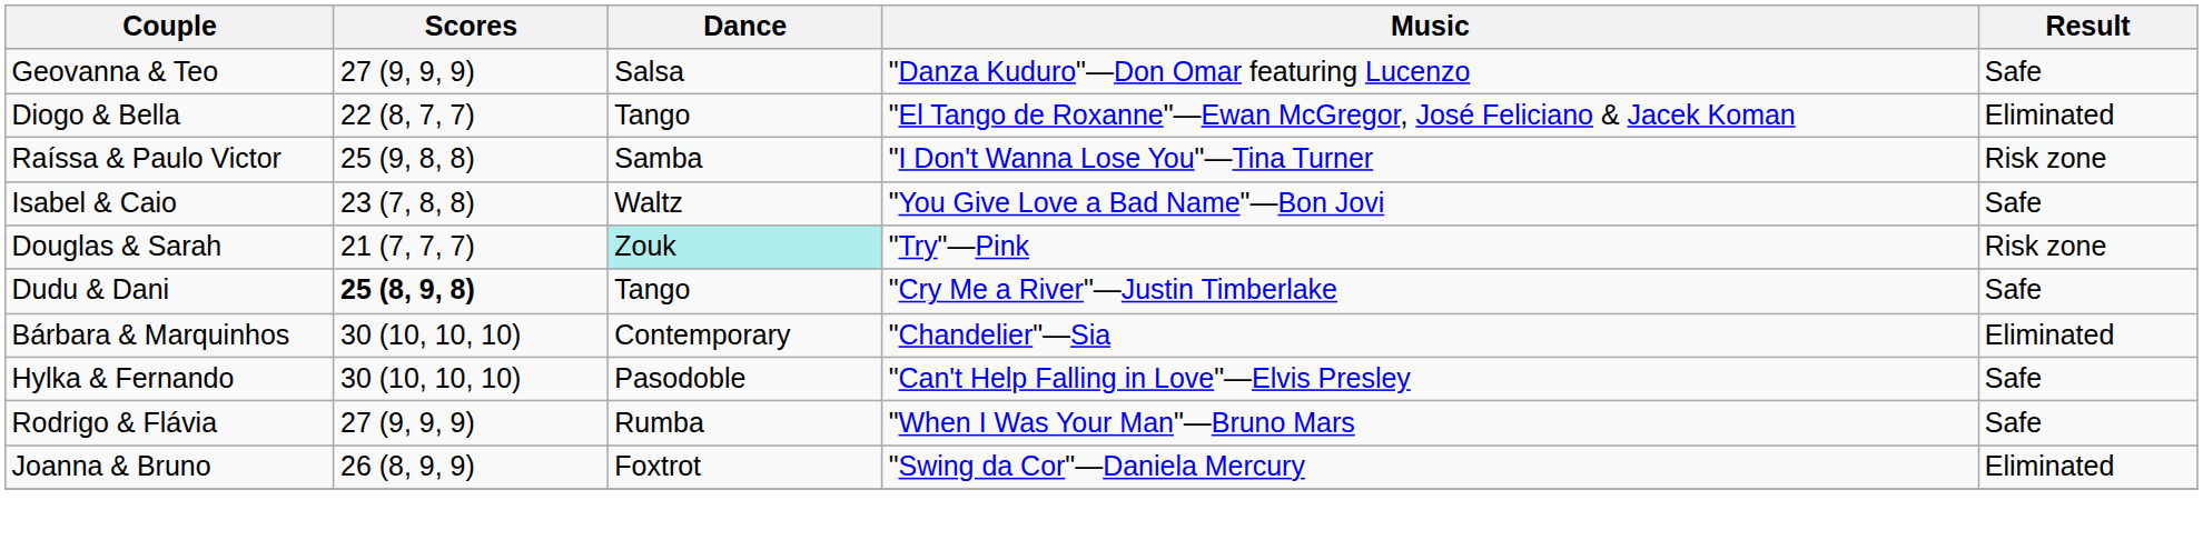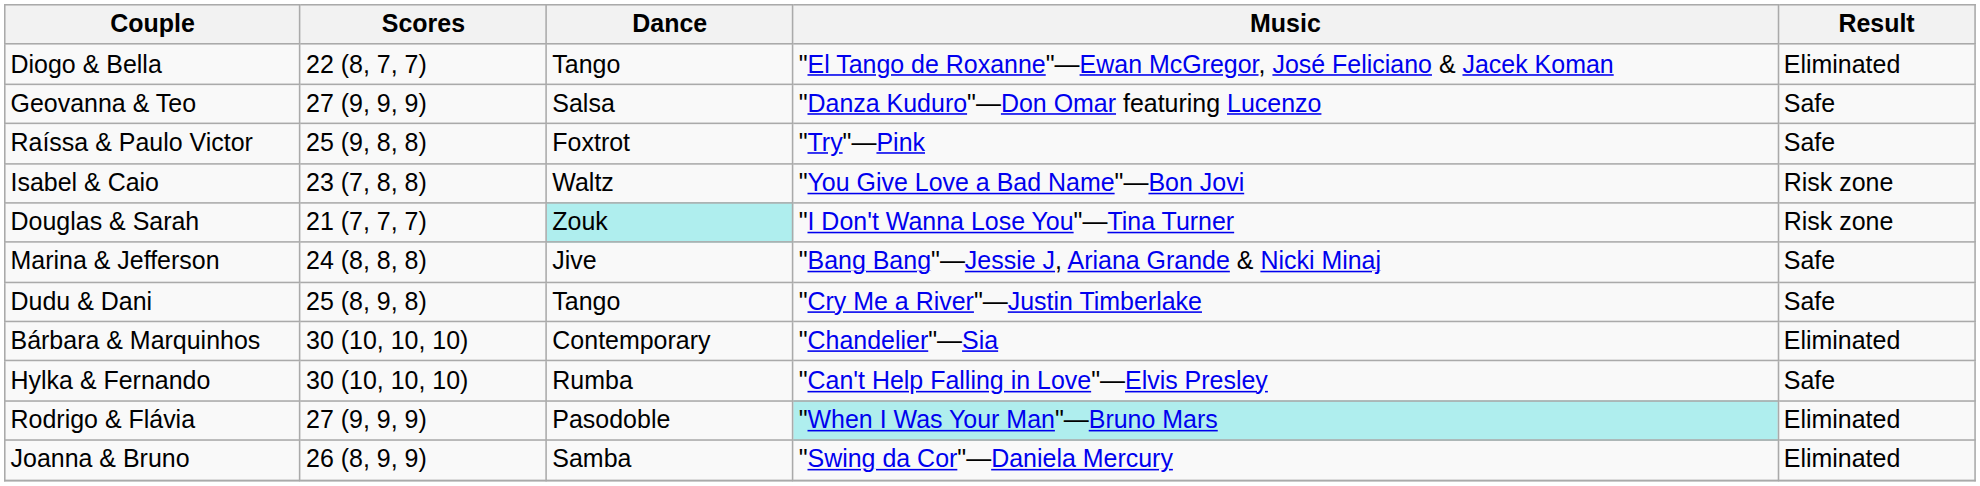rows swapped: Geovanna & Teo <-> Diogo & Bella
Raíssa & Paulo Victor | Dance: Samba -> Foxtrot
Raíssa & Paulo Victor | Music: "I Don't Wanna Lose You"—Tina Turner -> "Try"—Pink
Raíssa & Paulo Victor | Result: Risk zone -> Safe
Isabel & Caio | Result: Safe -> Risk zone
Douglas & Sarah | Music: "Try"—Pink -> "I Don't Wanna Lose You"—Tina Turner
+ row: Marina & Jefferson | 24 (8, 8, 8) | Jive | "Bang Bang"—Jessie J, Ariana Grande & Nicki Minaj | Safe
Dudu & Dani | Scores: bold -> normal
Hylka & Fernando | Dance: Pasodoble -> Rumba
Rodrigo & Flávia | Dance: Rumba -> Pasodoble
Rodrigo & Flávia | Music: no background -> paleturquoise background
Rodrigo & Flávia | Result: Safe -> Eliminated
Joanna & Bruno | Dance: Foxtrot -> Samba
